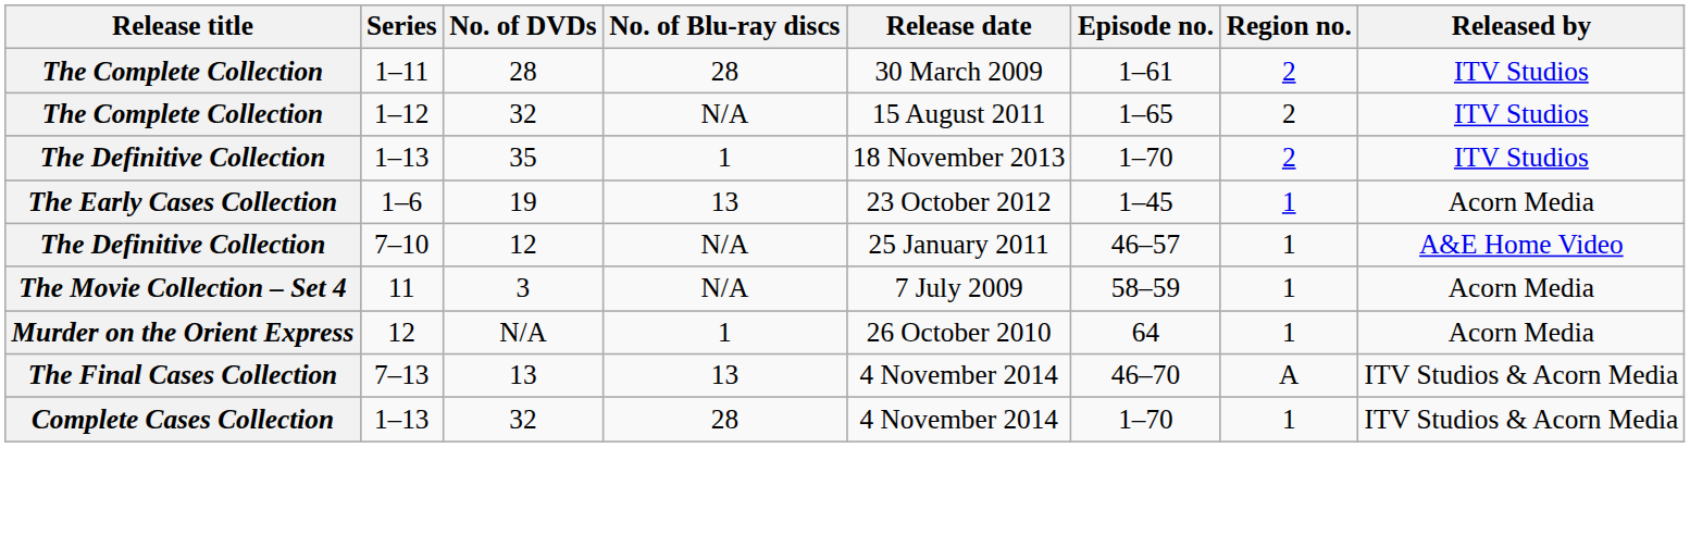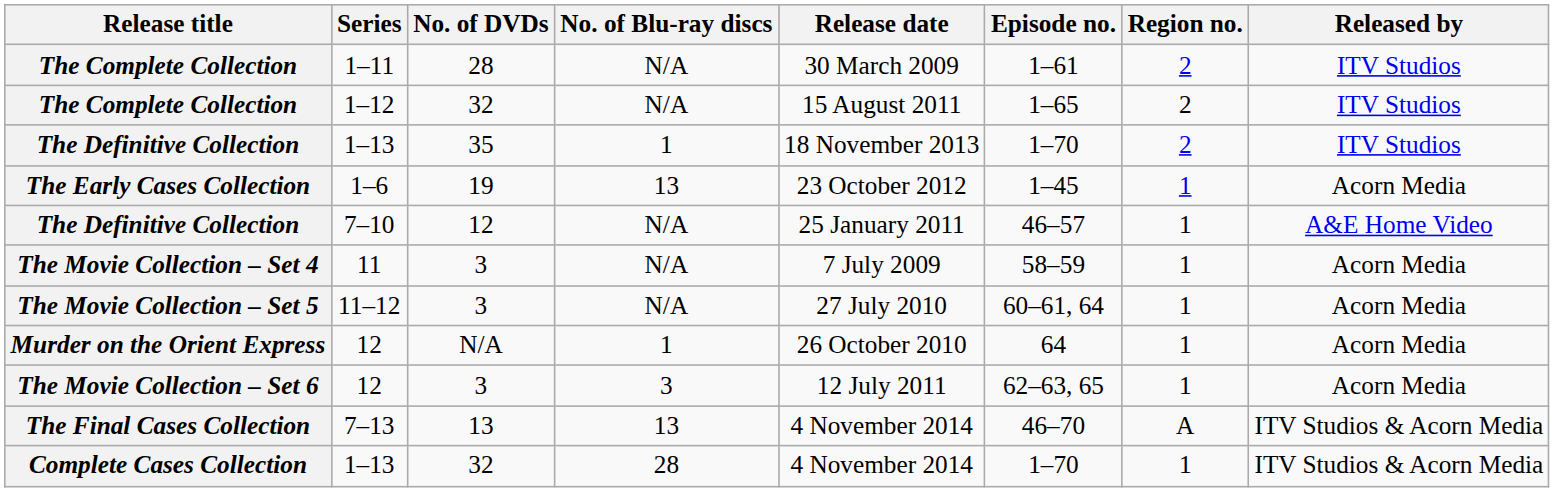The Complete Collection / 1–11 | No. of Blu-ray discs: 28 -> N/A
+ row: The Movie Collection – Set 5 | 11–12 | 3 | N/A | 27 July 2010 | 60–61, 64 | 1 | Acorn Media
+ row: The Movie Collection – Set 6 | 12 | 3 | 3 | 12 July 2011 | 62–63, 65 | 1 | Acorn Media
